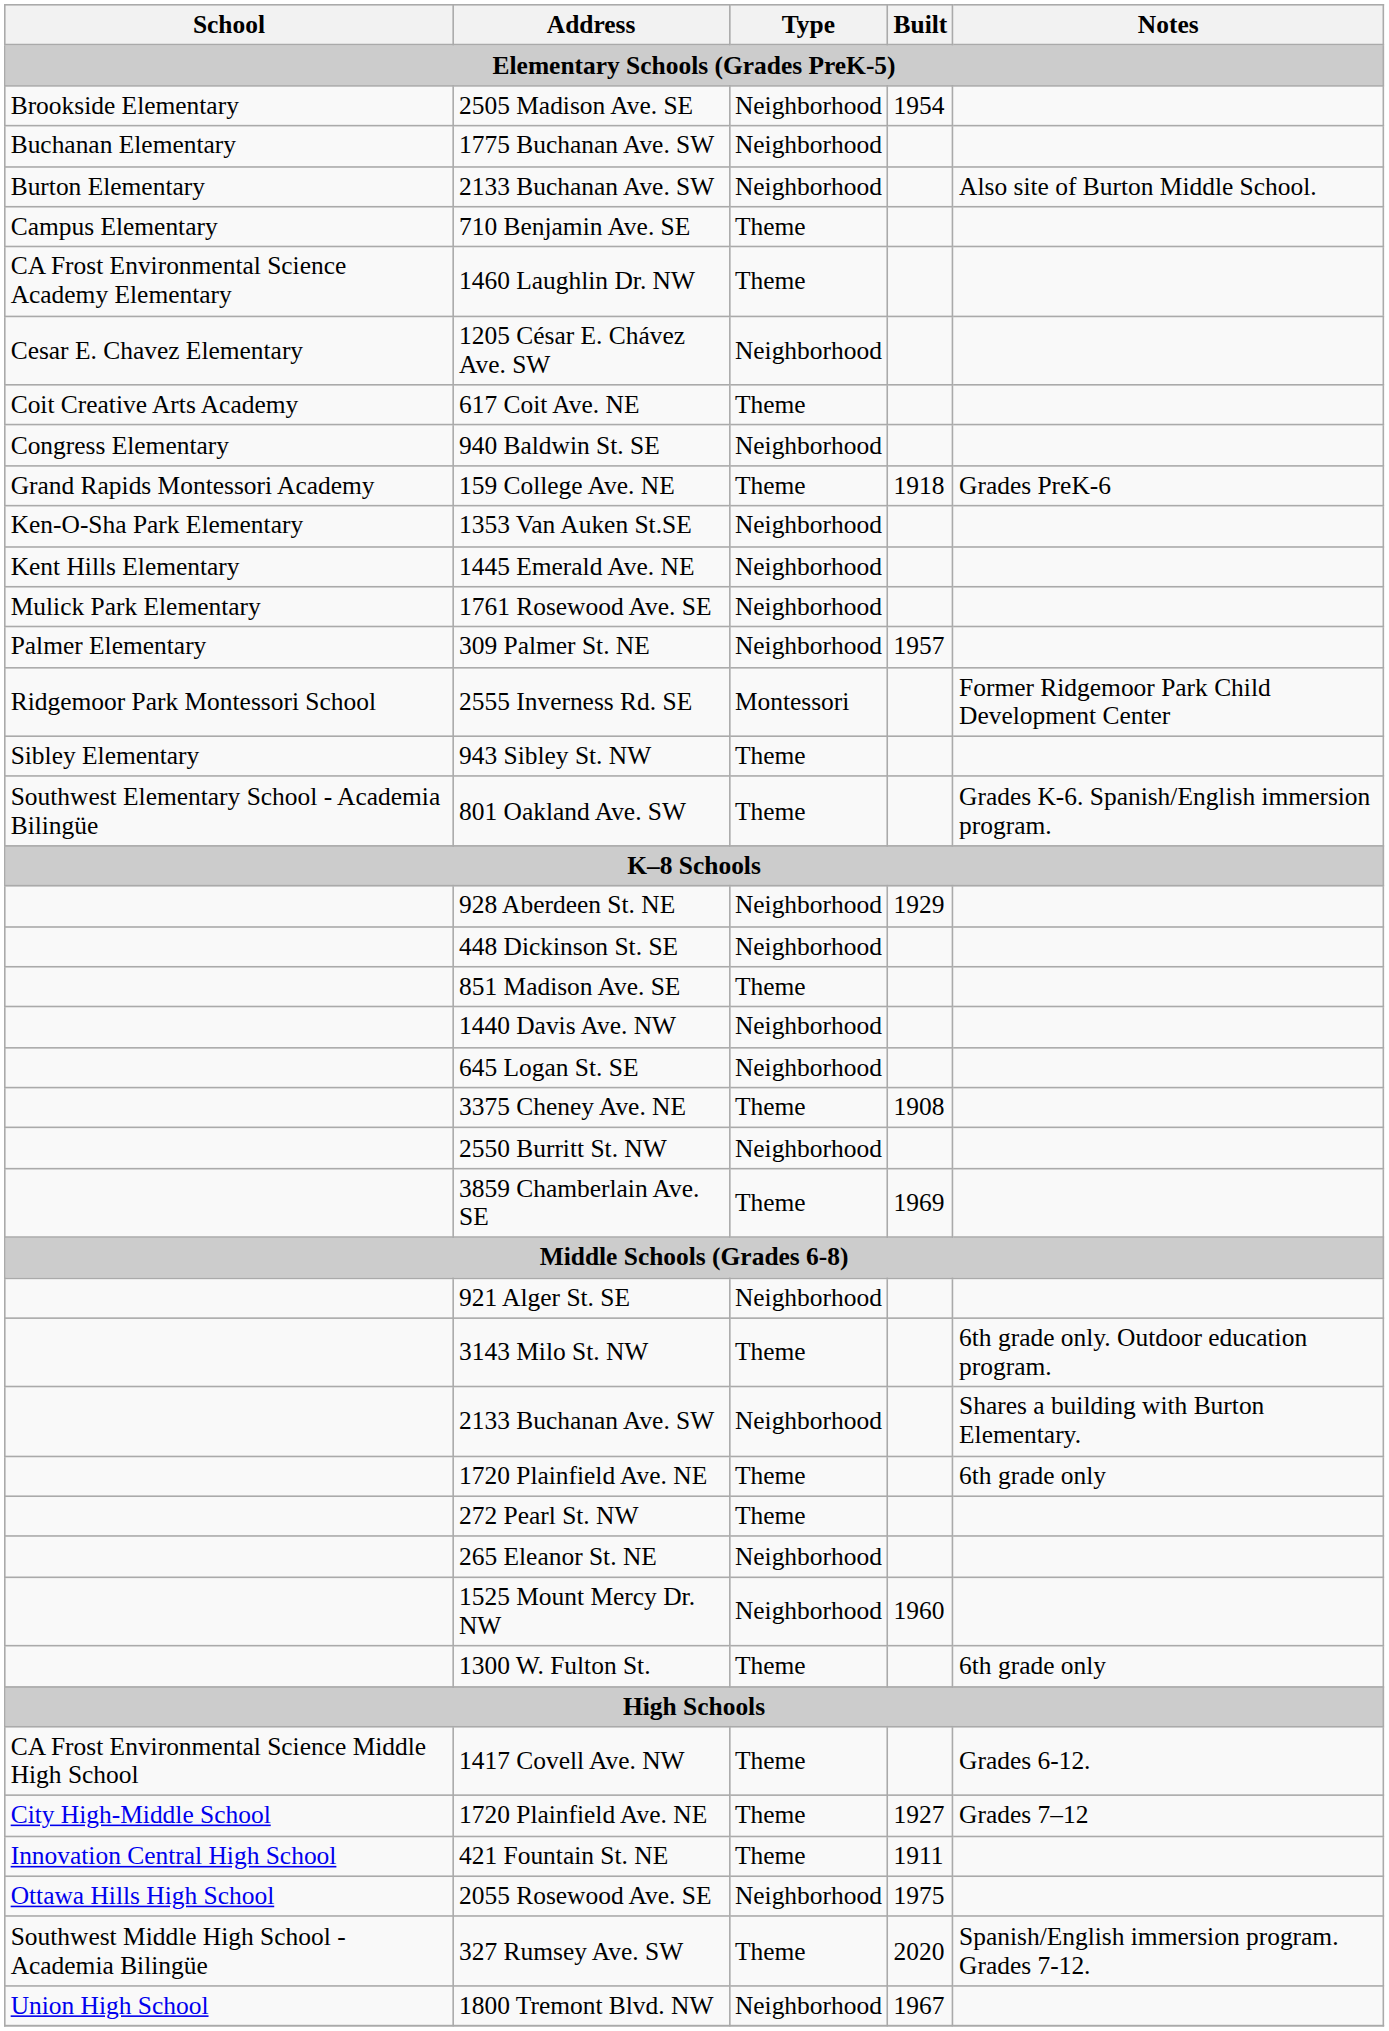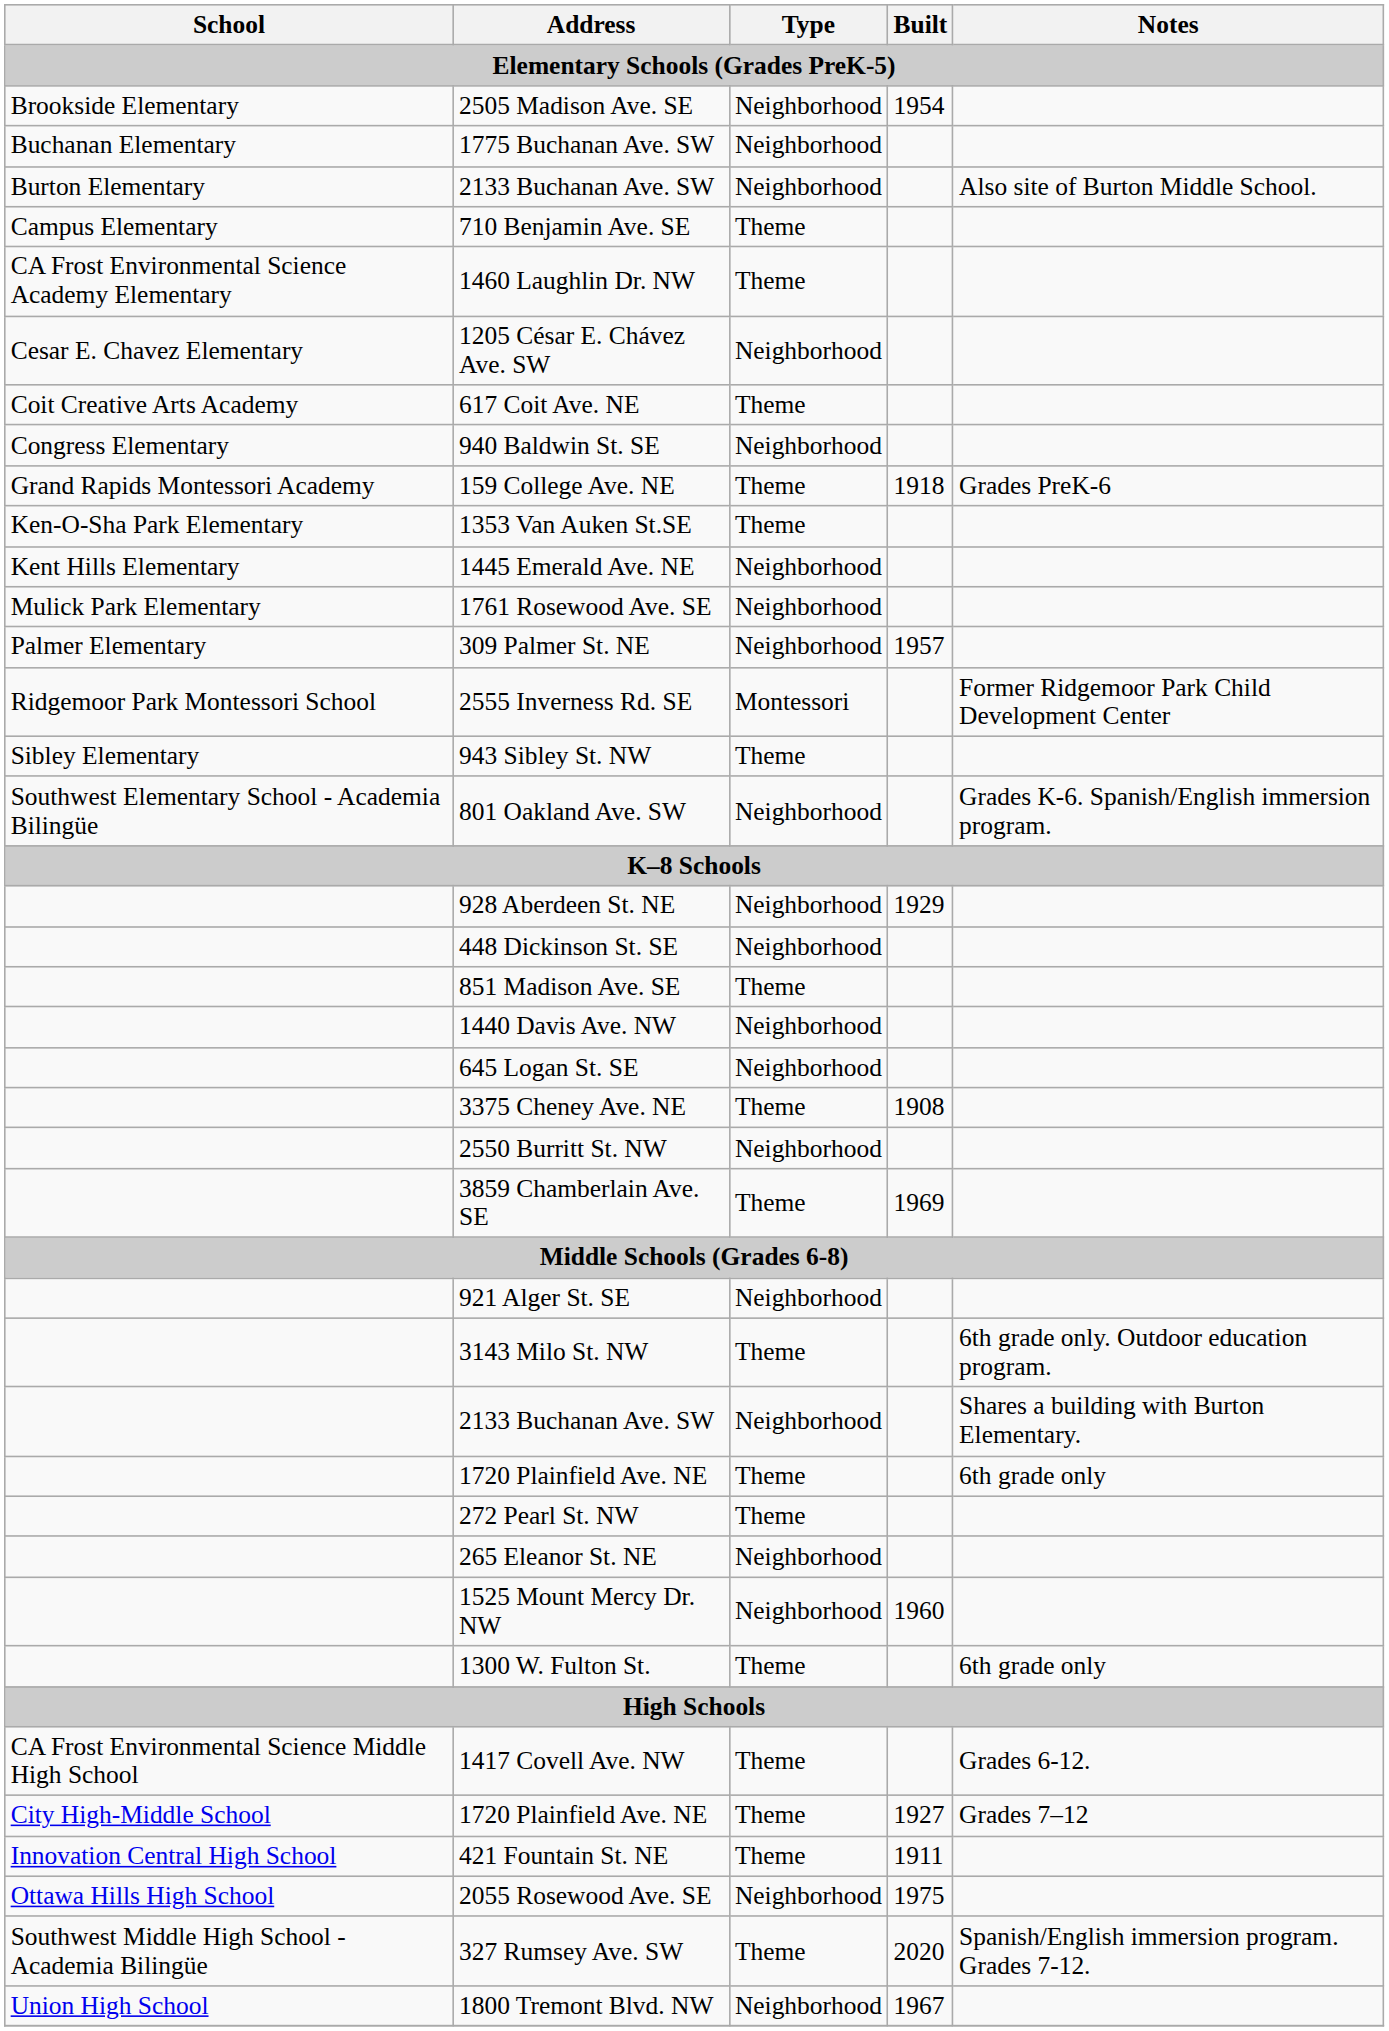1353 Van Auken St.SE | Type: Neighborhood -> Theme
801 Oakland Ave. SW | Type: Theme -> Neighborhood
